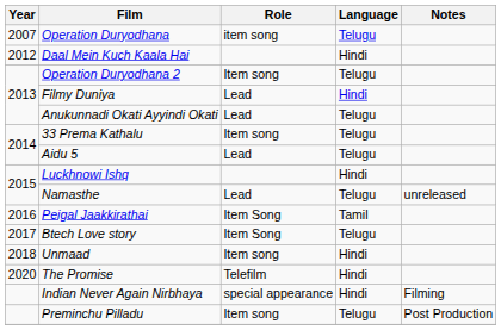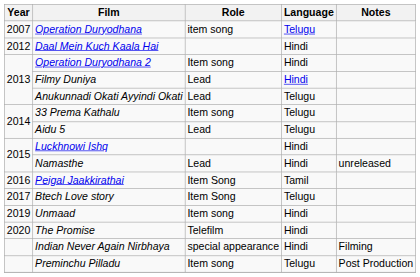Operation Duryodhana 2 | Language: Telugu -> Hindi
Namasthe | Language: Telugu -> Hindi
Unmaad | Year: 2018 -> 2019
